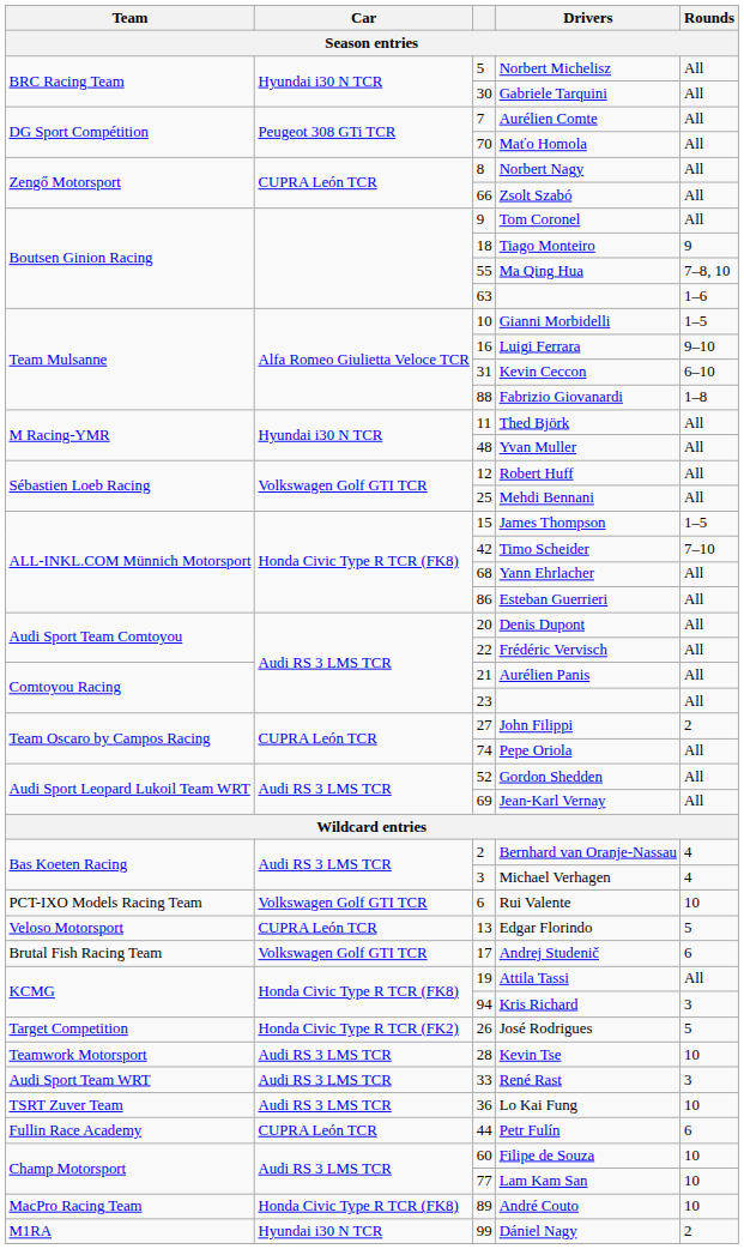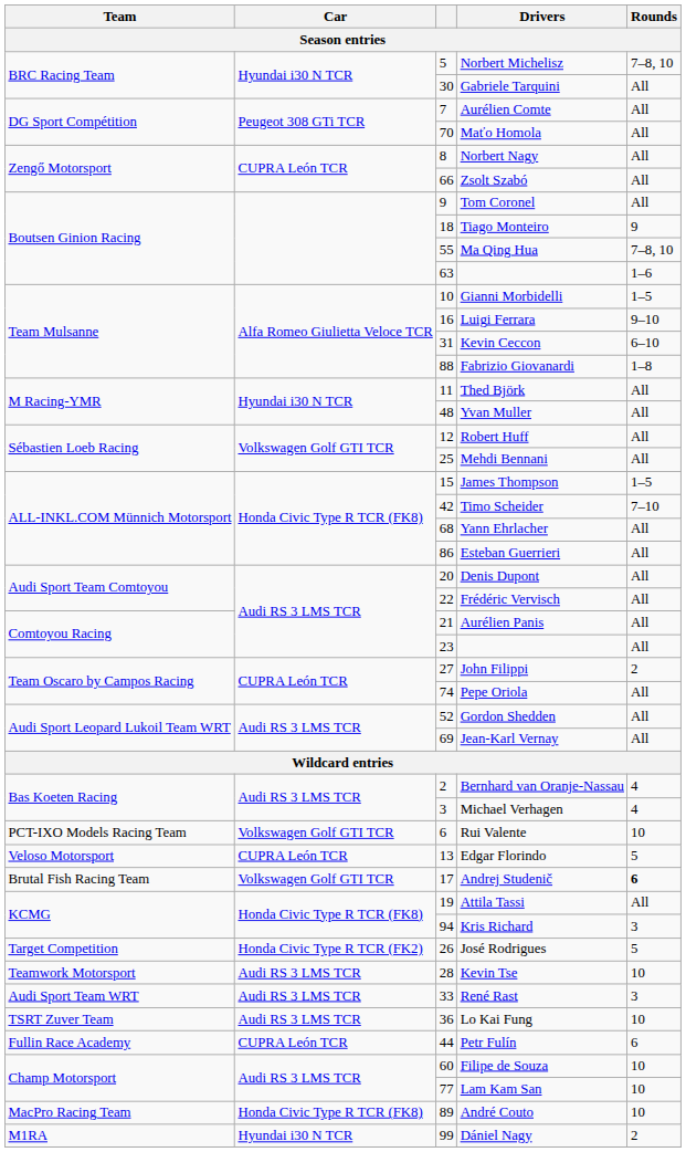Norbert Michelisz | Rounds: All -> 7–8, 10
Andrej Studenič | Rounds: normal -> bold
